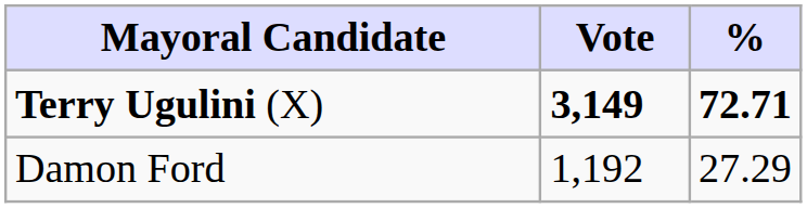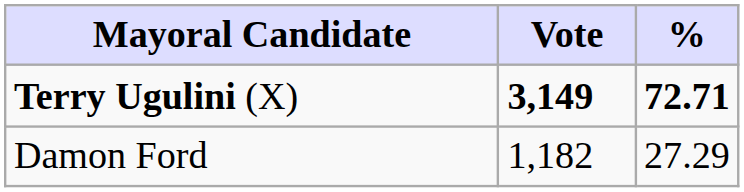Damon Ford | Vote: 1,192 -> 1,182
